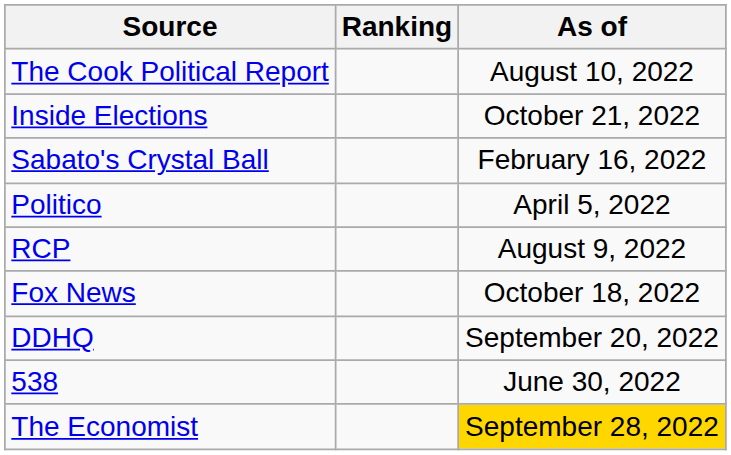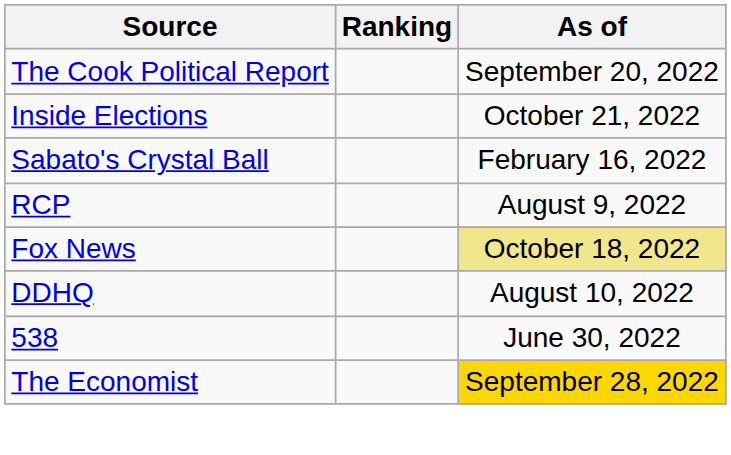The Cook Political Report | As of: August 10, 2022 -> September 20, 2022
- row: Politico | April 5, 2022
Fox News | As of: no background -> khaki background
DDHQ | As of: September 20, 2022 -> August 10, 2022
